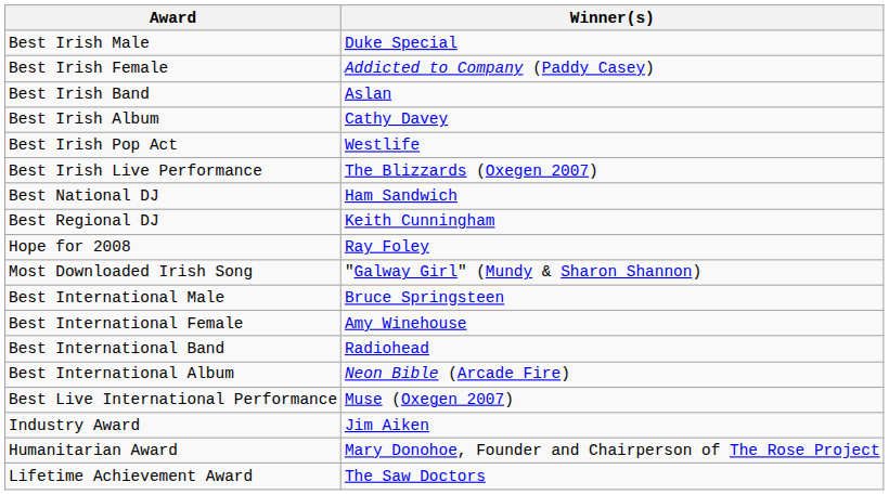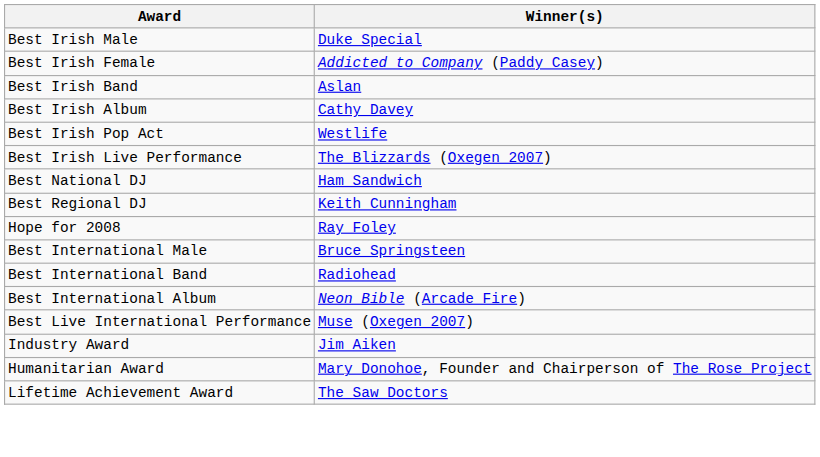- row: Most Downloaded Irish Song | "Galway Girl" (Mundy & Sharon Shannon)
- row: Best International Female | Amy Winehouse
